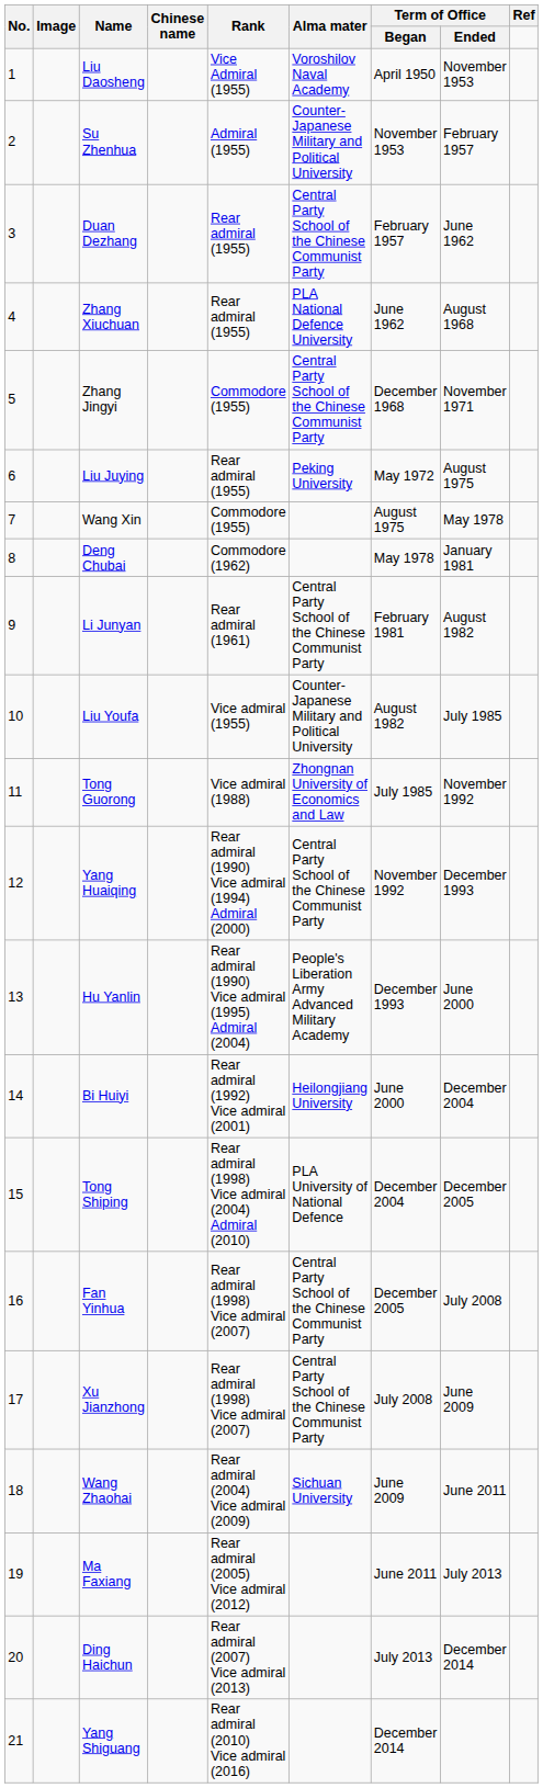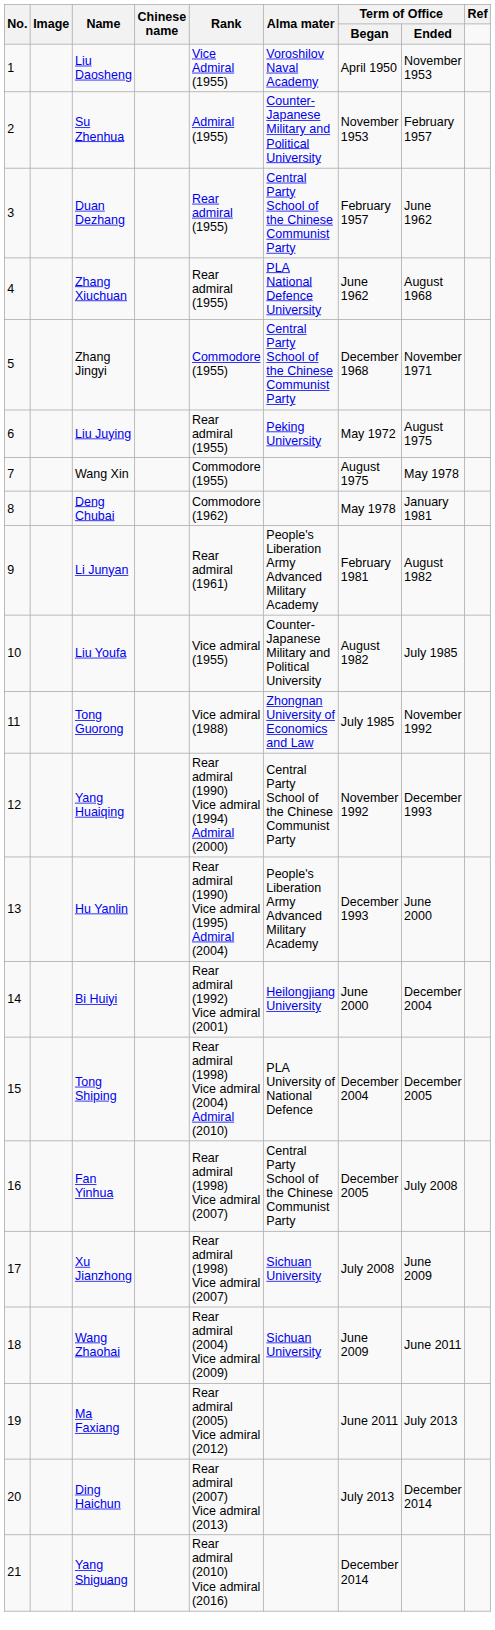Li Junyan | Alma mater: Central Party School of the Chinese Communist Party -> People's Liberation Army Advanced Military Academy
Xu Jianzhong | Alma mater: Central Party School of the Chinese Communist Party -> Sichuan University
